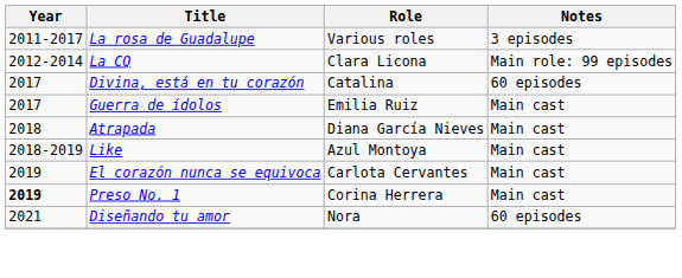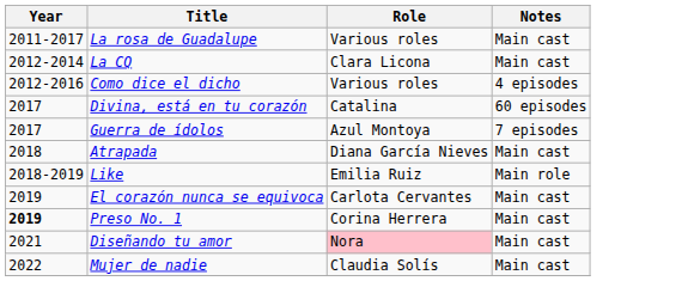La rosa de Guadalupe | Notes: 3 episodes -> Main cast
La CQ | Notes: Main role: 99 episodes -> Main cast
+ row: 2012-2016 | Como dice el dicho | Various roles | 4 episodes
Guerra de ídolos | Role: Emilia Ruiz -> Azul Montoya
Guerra de ídolos | Notes: Main cast -> 7 episodes
Like | Role: Azul Montoya -> Emilia Ruiz
Like | Notes: Main cast -> Main role
Diseñando tu amor | Role: no background -> pink background
Diseñando tu amor | Notes: 60 episodes -> Main cast
+ row: 2022 | Mujer de nadie | Claudia Solís | Main cast
